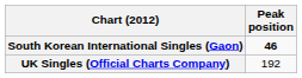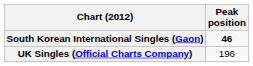UK Singles (Official Charts Company) | Peak position: 192 -> 196
